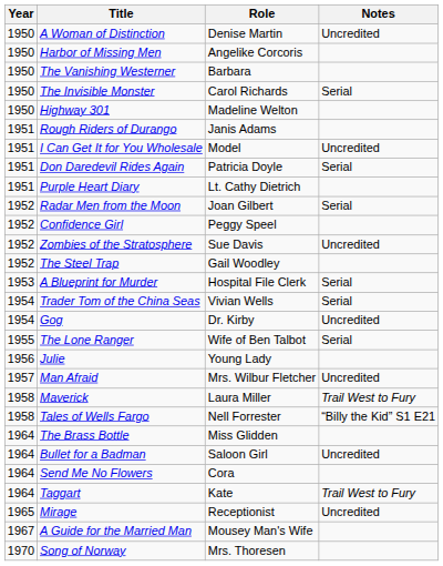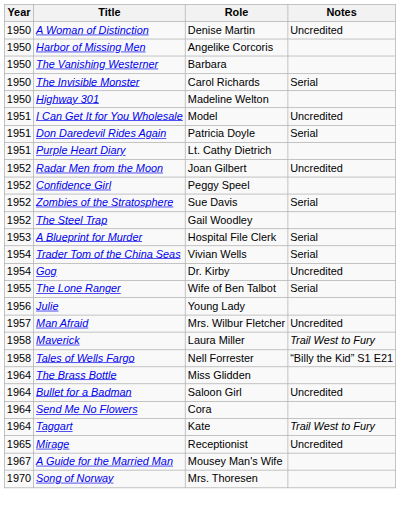- row: 1951 | Rough Riders of Durango | Janis Adams
Radar Men from the Moon | Notes: Serial -> Uncredited
Zombies of the Stratosphere | Notes: Uncredited -> Serial
